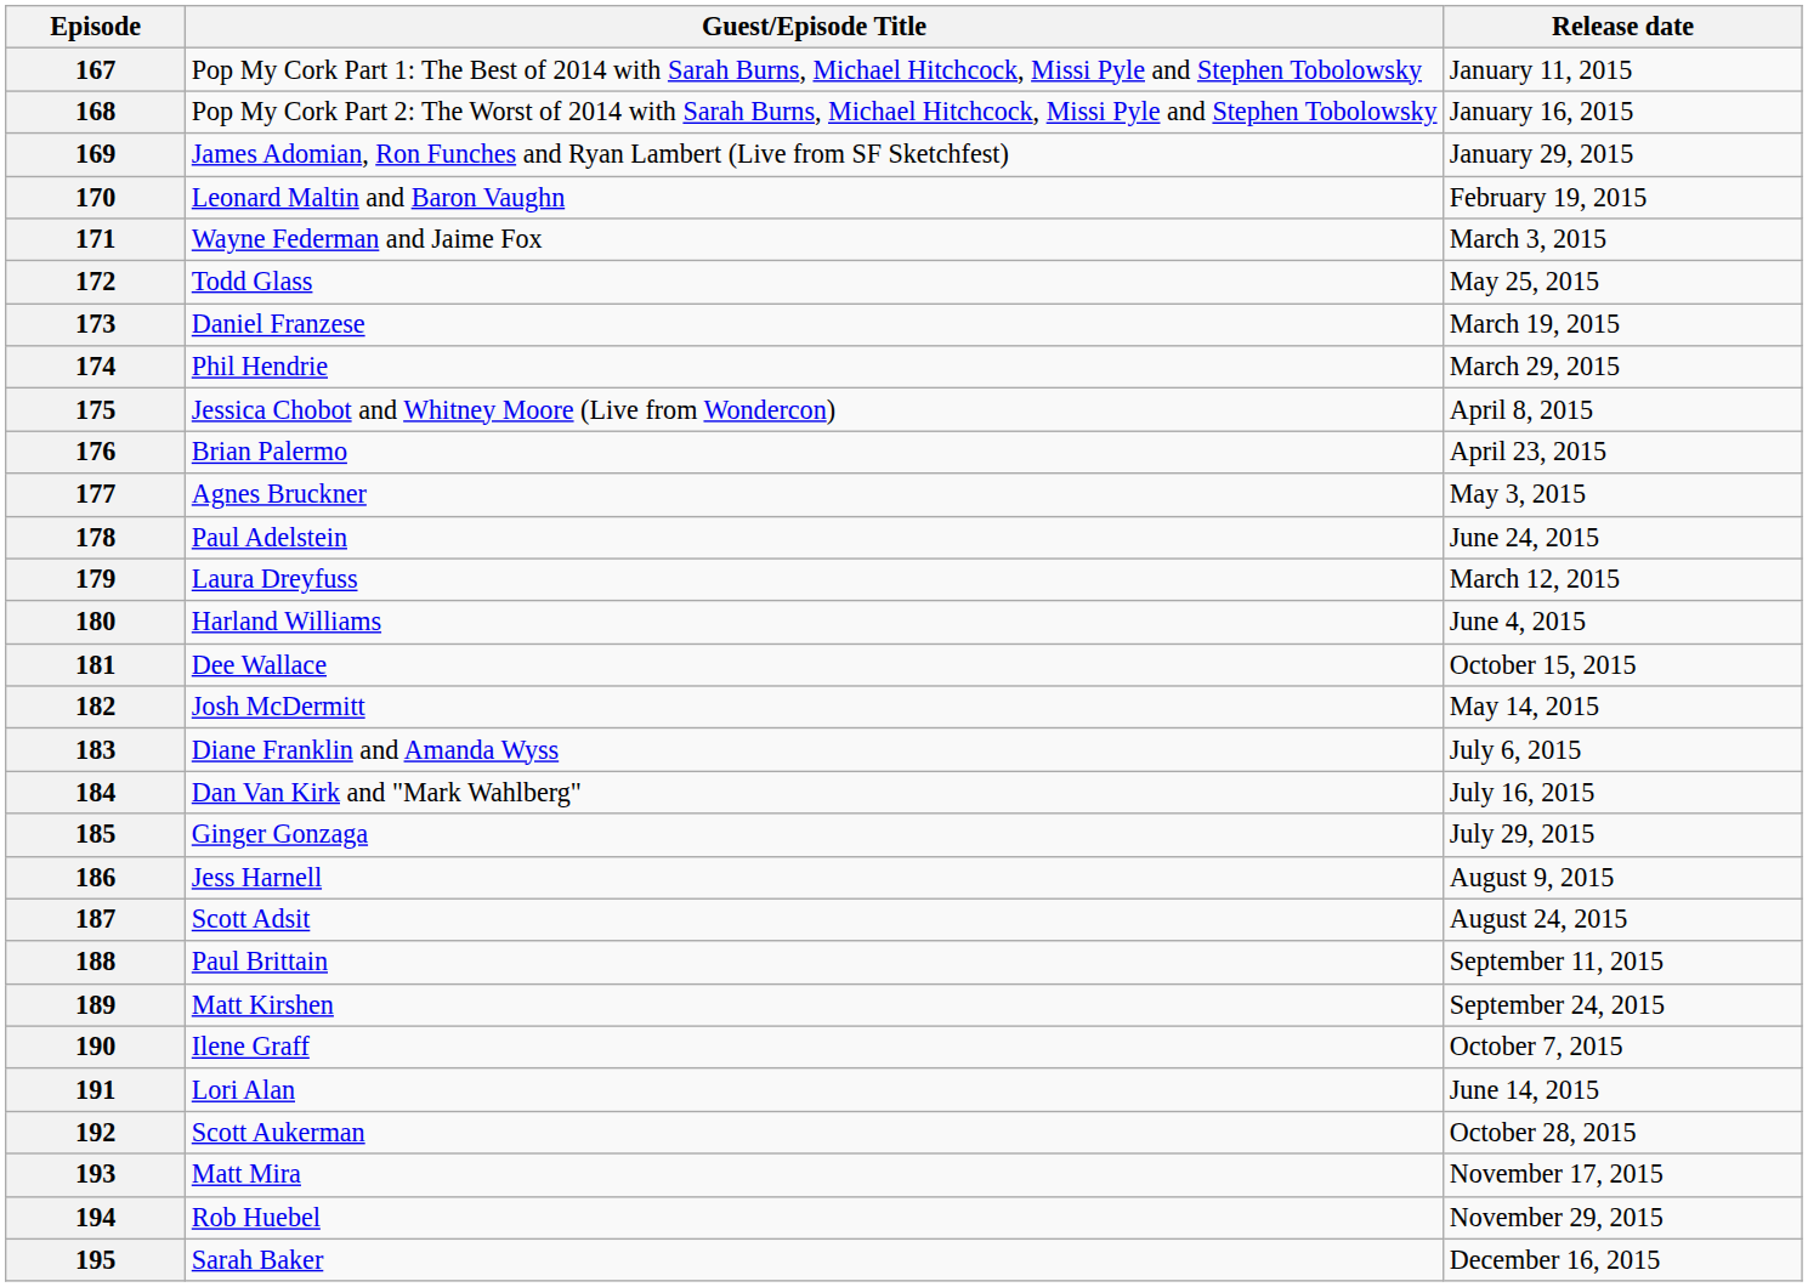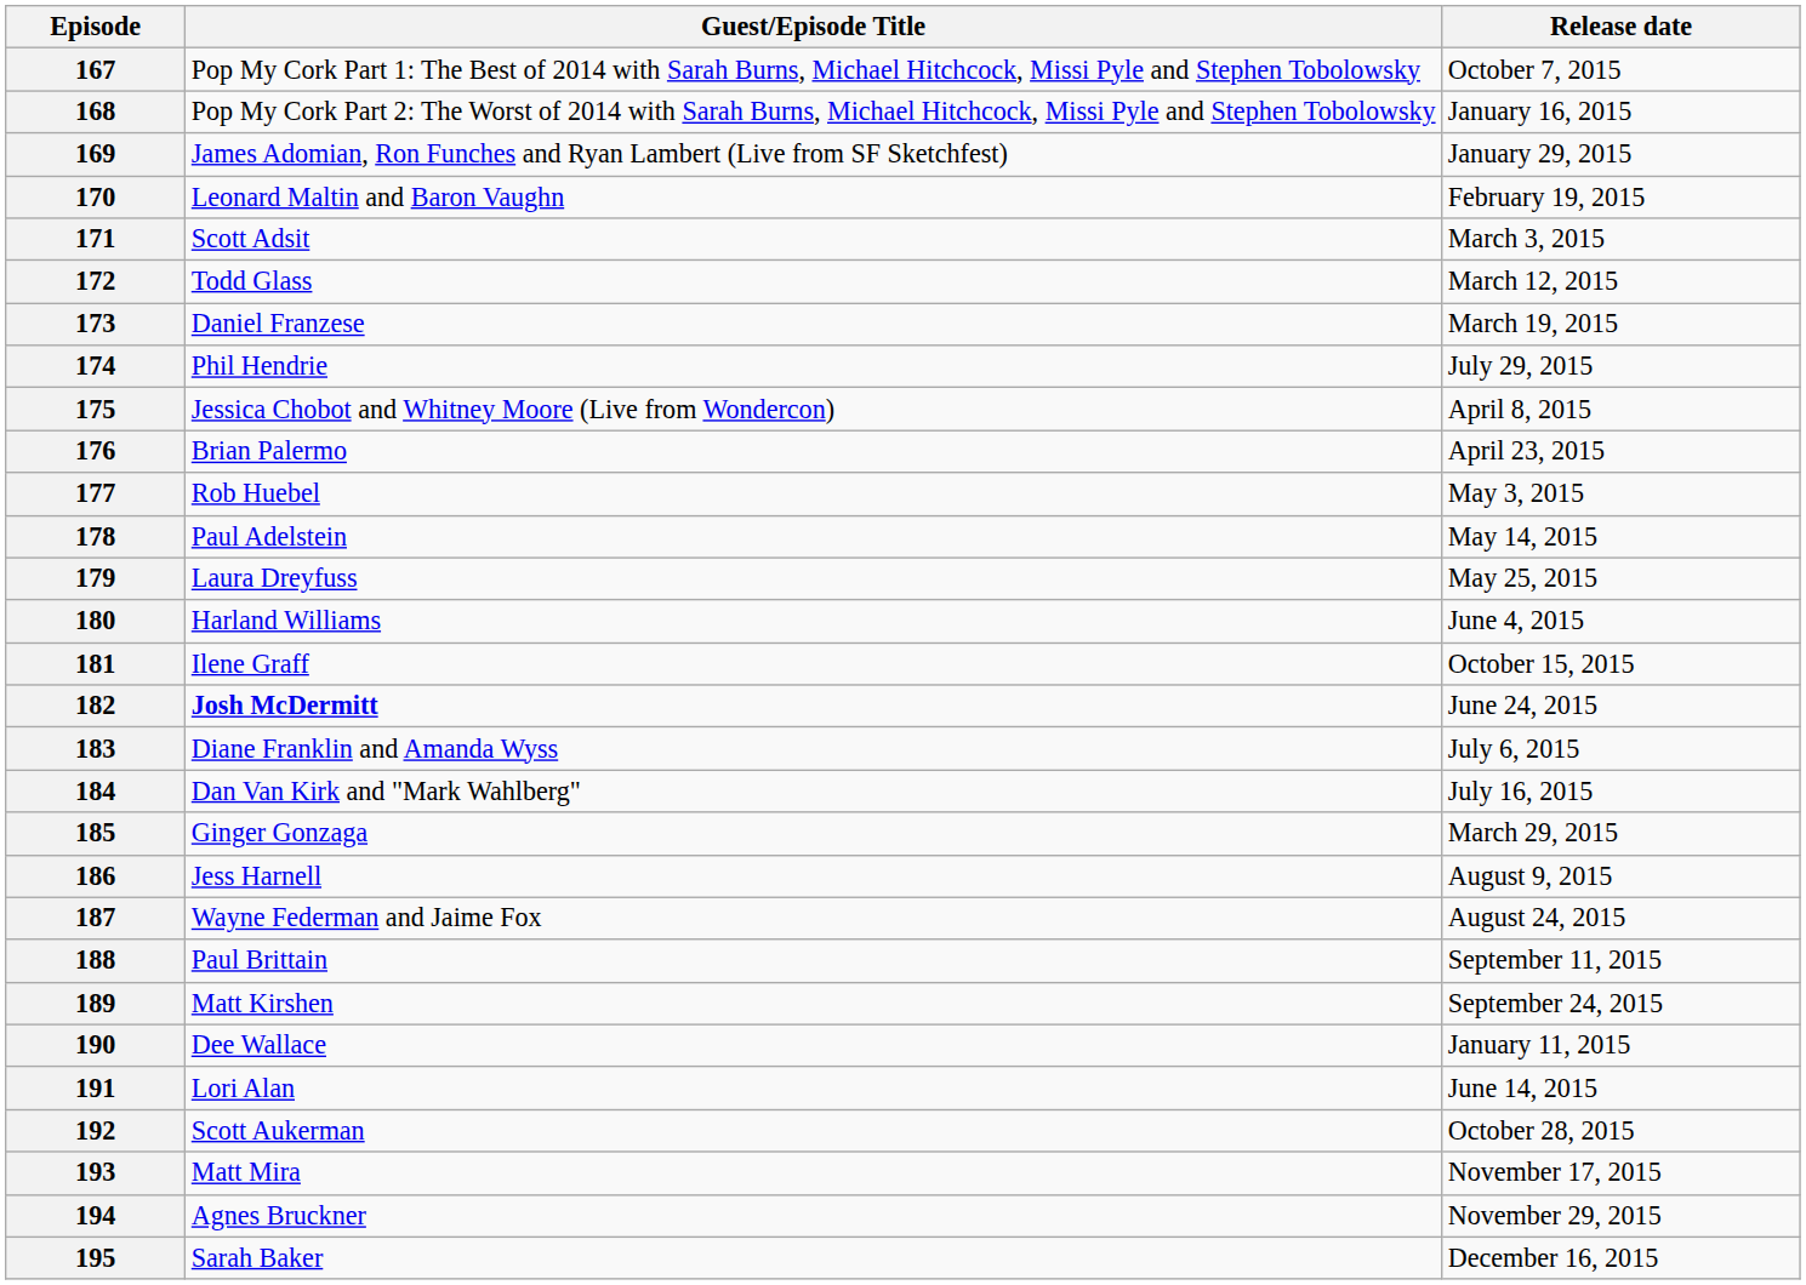167 | Release date: January 11, 2015 -> October 7, 2015
171 | Guest/Episode Title: Wayne Federman and Jaime Fox -> Scott Adsit
172 | Release date: May 25, 2015 -> March 12, 2015
174 | Release date: March 29, 2015 -> July 29, 2015
177 | Guest/Episode Title: Agnes Bruckner -> Rob Huebel
178 | Release date: June 24, 2015 -> May 14, 2015
179 | Release date: March 12, 2015 -> May 25, 2015
181 | Guest/Episode Title: Dee Wallace -> Ilene Graff
182 | Guest/Episode Title: normal -> bold
182 | Release date: May 14, 2015 -> June 24, 2015
185 | Release date: July 29, 2015 -> March 29, 2015
187 | Guest/Episode Title: Scott Adsit -> Wayne Federman and Jaime Fox
190 | Guest/Episode Title: Ilene Graff -> Dee Wallace
190 | Release date: October 7, 2015 -> January 11, 2015
194 | Guest/Episode Title: Rob Huebel -> Agnes Bruckner
